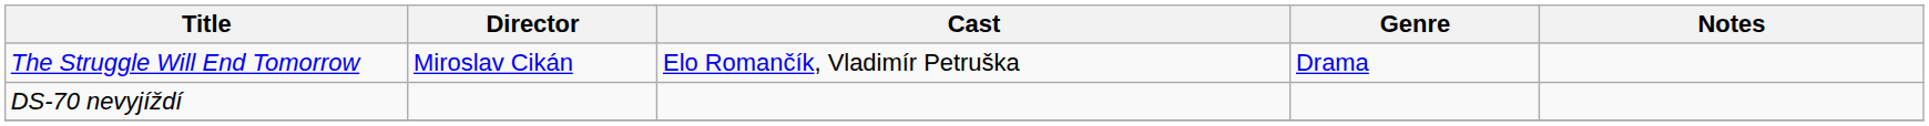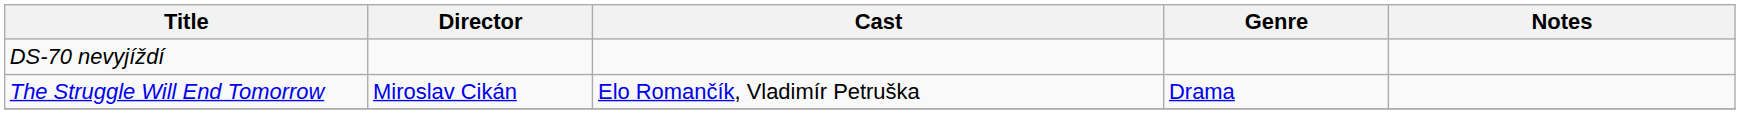rows swapped: DS-70 nevyjíždí <-> The Struggle Will End Tomorrow
